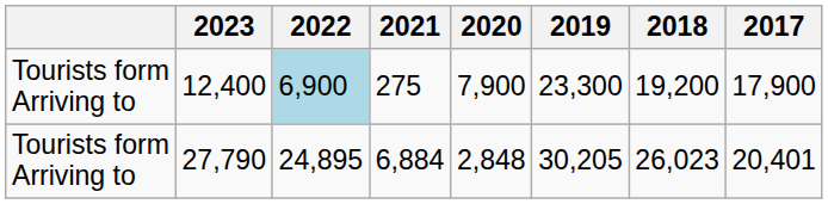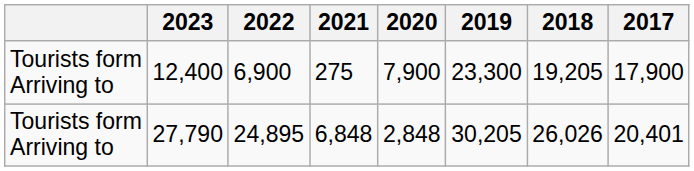12,400 | 2022: lightblue background -> no background
12,400 | 2018: 19,200 -> 19,205
27,790 | 2021: 6,884 -> 6,848
27,790 | 2018: 26,023 -> 26,026
